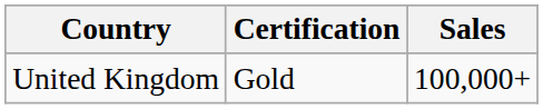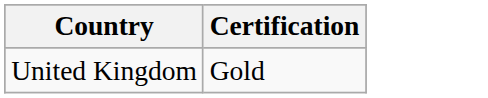- column: Sales | 100,000+
